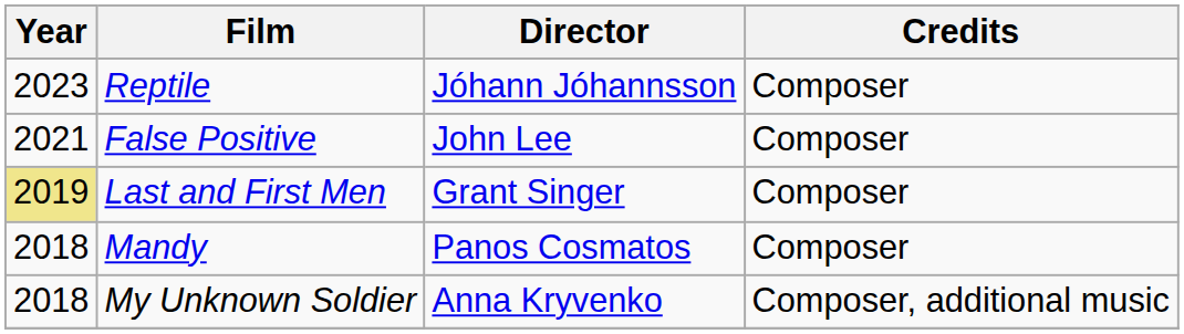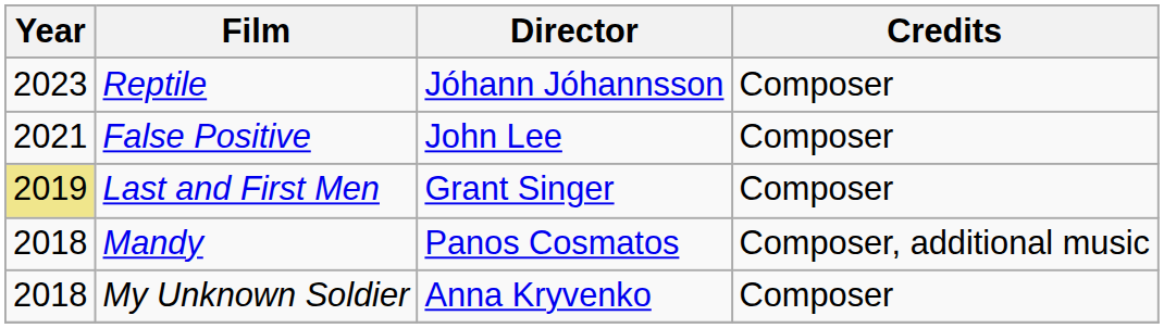Mandy | Credits: Composer -> Composer, additional music
My Unknown Soldier | Credits: Composer, additional music -> Composer
